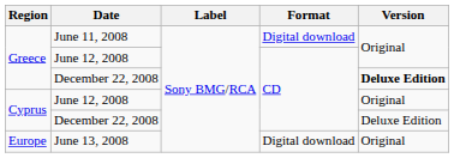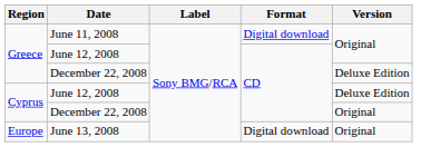Greece / December 22, 2008 | Version: bold -> normal
Cyprus / June 12, 2008 | Version: Original -> Deluxe Edition
Cyprus / December 22, 2008 | Version: Deluxe Edition -> Original
